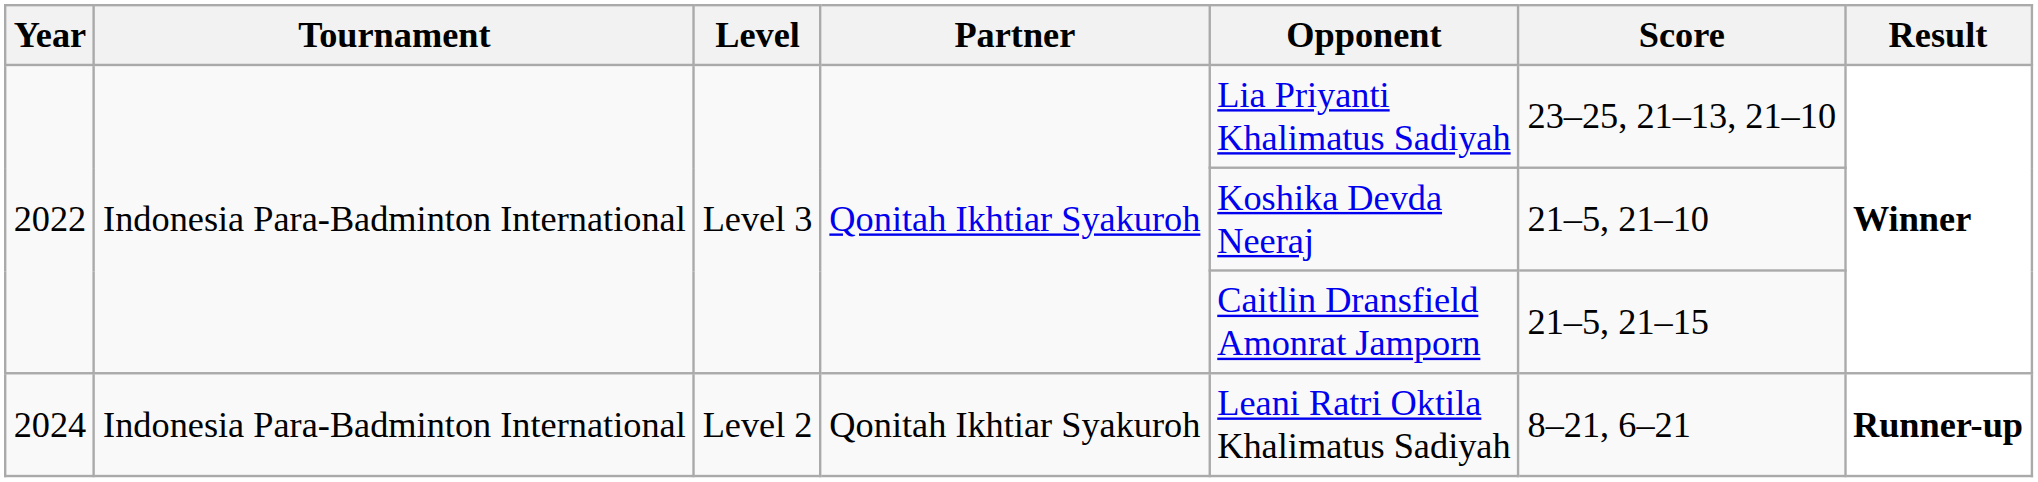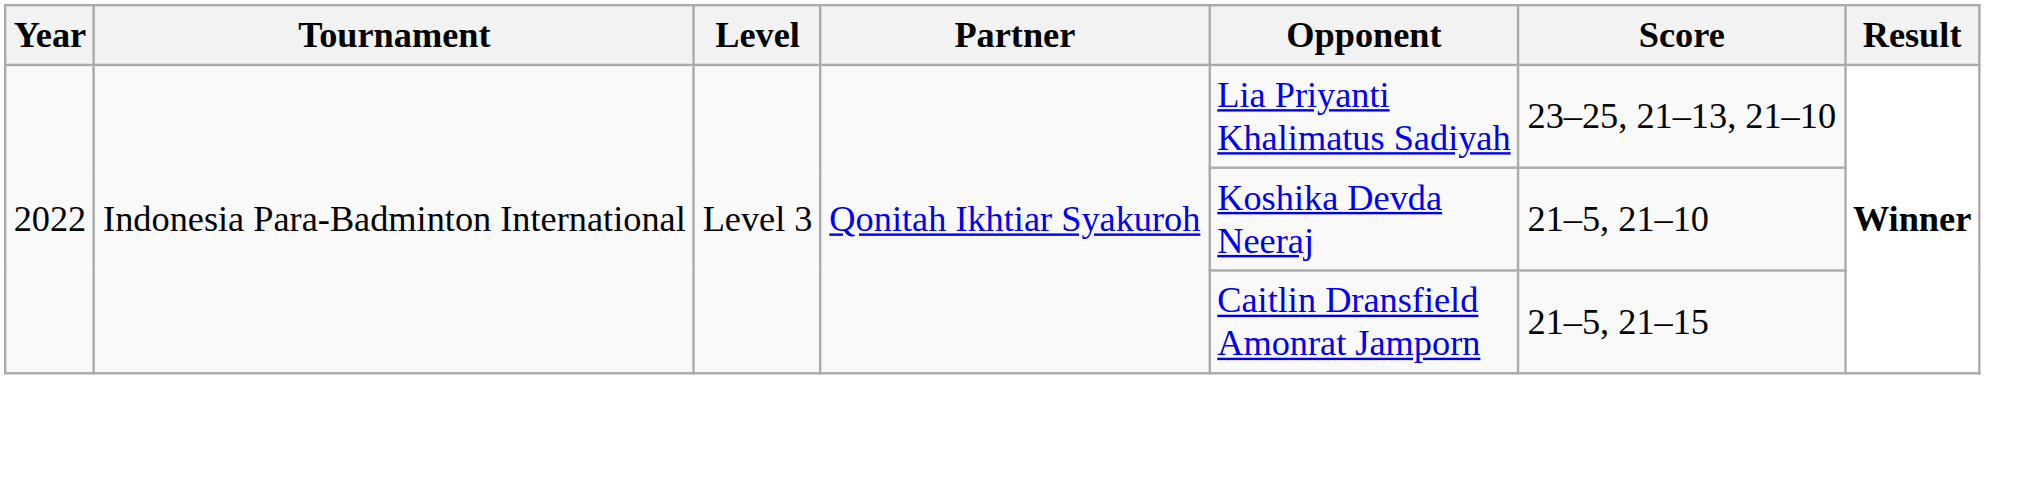- row: 2024 | Indonesia Para-Badminton International | Level 2 | Qonitah Ikhtiar Syakuroh | Leani Ratri Oktila Khalimatus Sadiyah | 8–21, 6–21 | Runner-up
